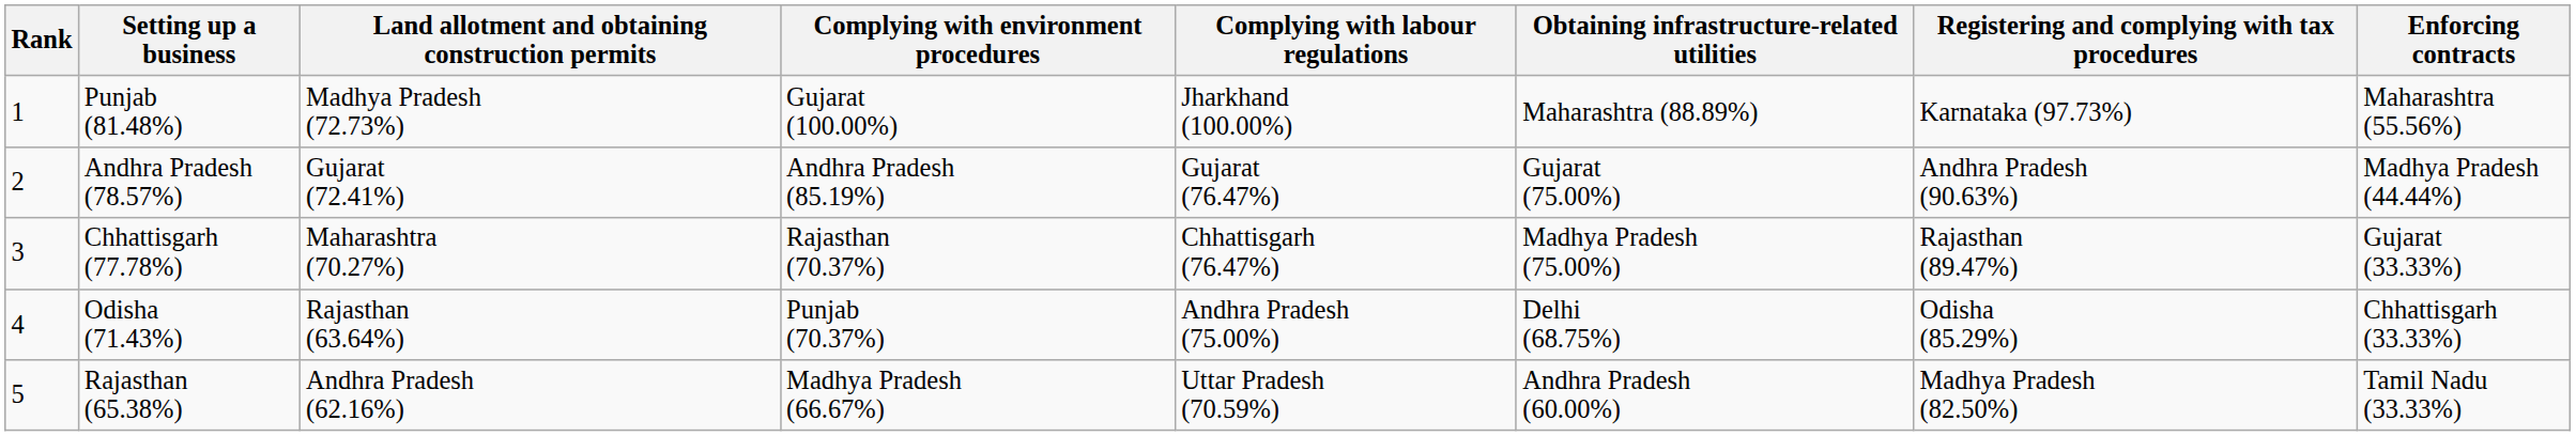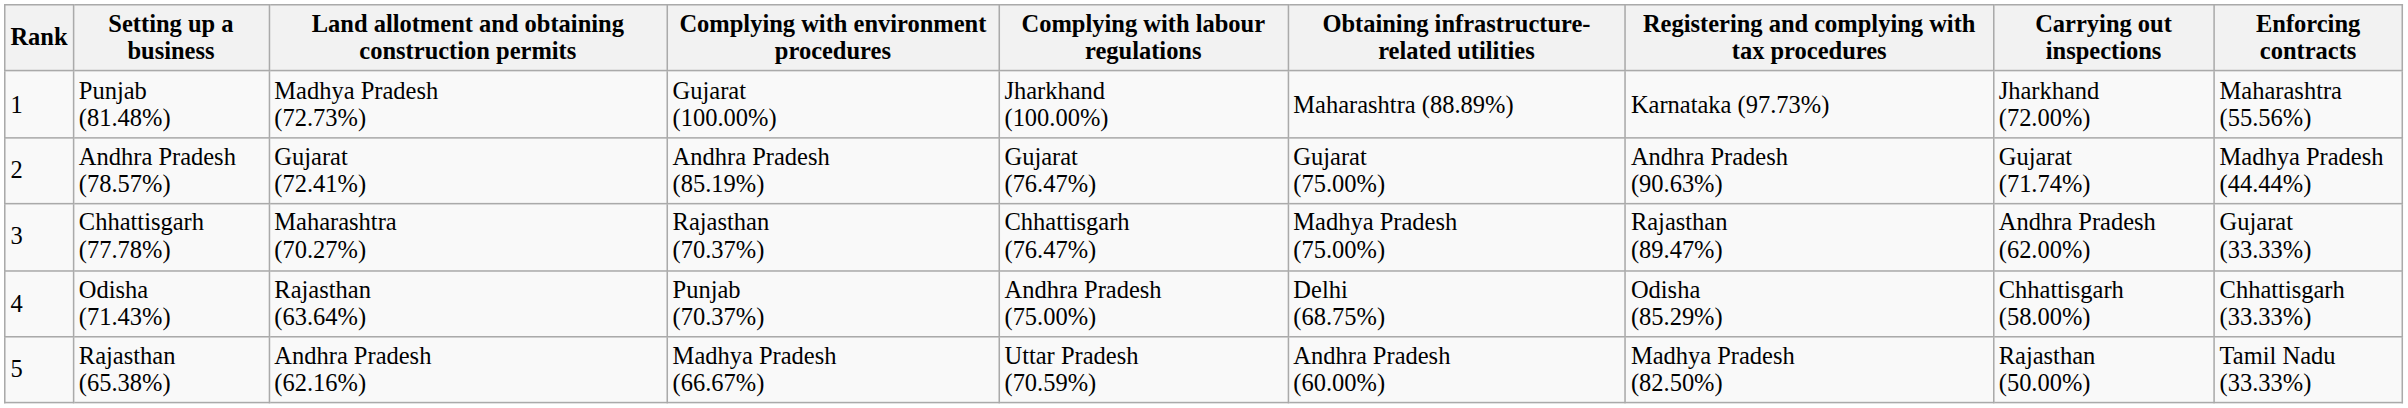+ column: Carrying out inspections | Jharkhand (72.00%) | Gujarat (71.74%) | Andhra Pradesh (62.00%) | Chhattisgarh (58.00%) | Rajasthan (50.00%)
